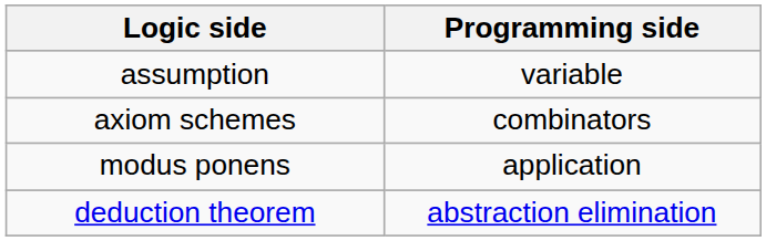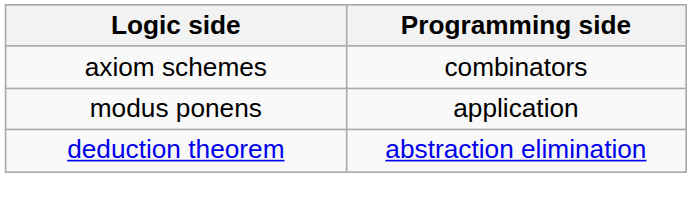- row: assumption | variable
